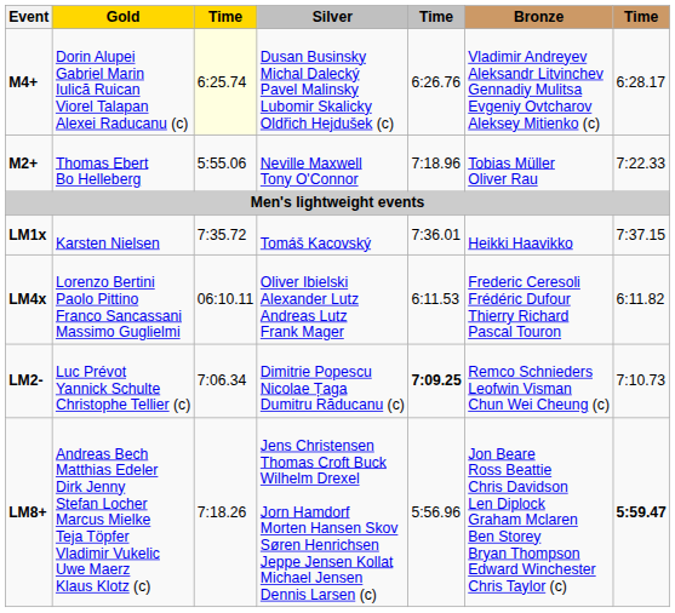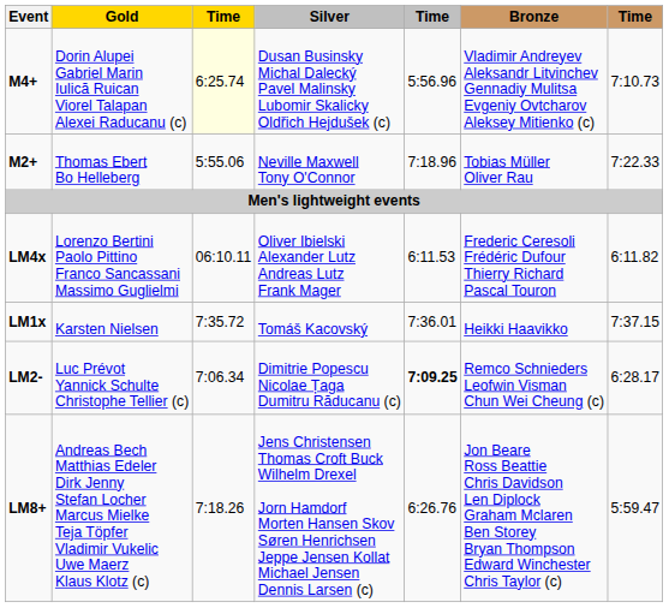M4+ | column 5: 6:26.76 -> 5:56.96
M4+ | column 7: 6:28.17 -> 7:10.73
rows swapped: LM1x <-> LM4x
LM2- | column 7: 7:10.73 -> 6:28.17
LM8+ | column 5: 5:56.96 -> 6:26.76
LM8+ | column 7: bold -> normal
